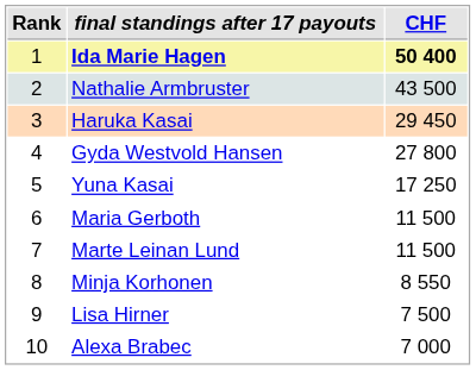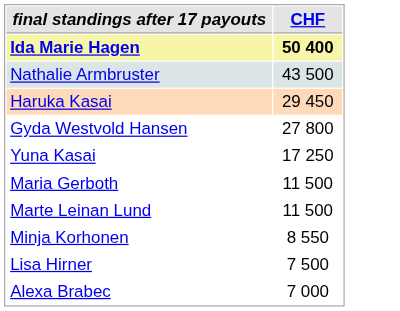- column: Rank | 1 | 2 | 3 | 4 | 5 | 6 | 7 | 8 | 9 | 10
